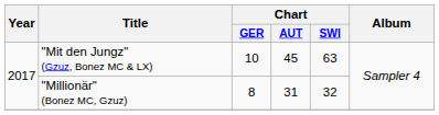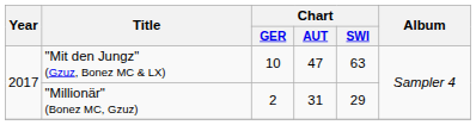"Mit den Jungz" (Gzuz, Bonez MC & LX) | Chart / AUT: 45 -> 47
"Millionär" (Bonez MC, Gzuz) | Chart / GER: 8 -> 2
"Millionär" (Bonez MC, Gzuz) | Chart / SWI: 32 -> 29
